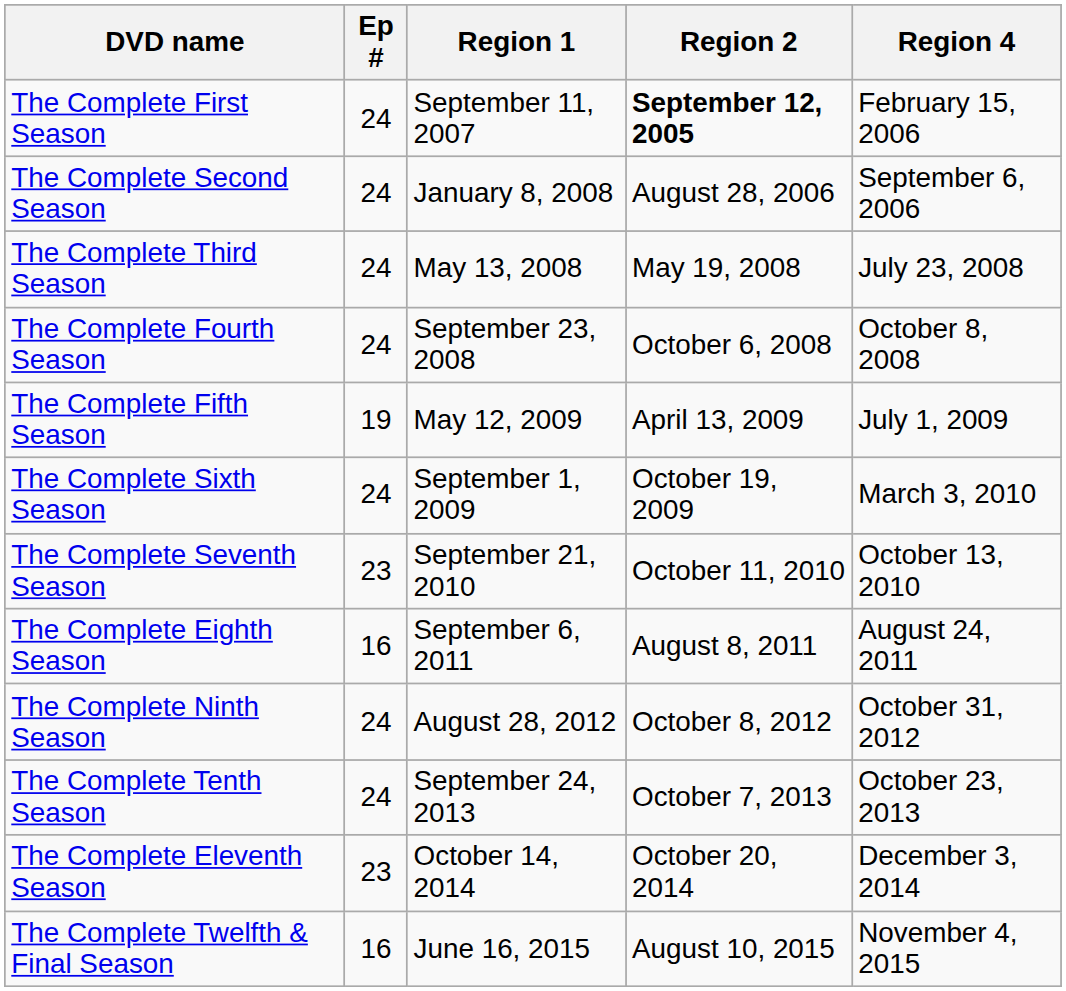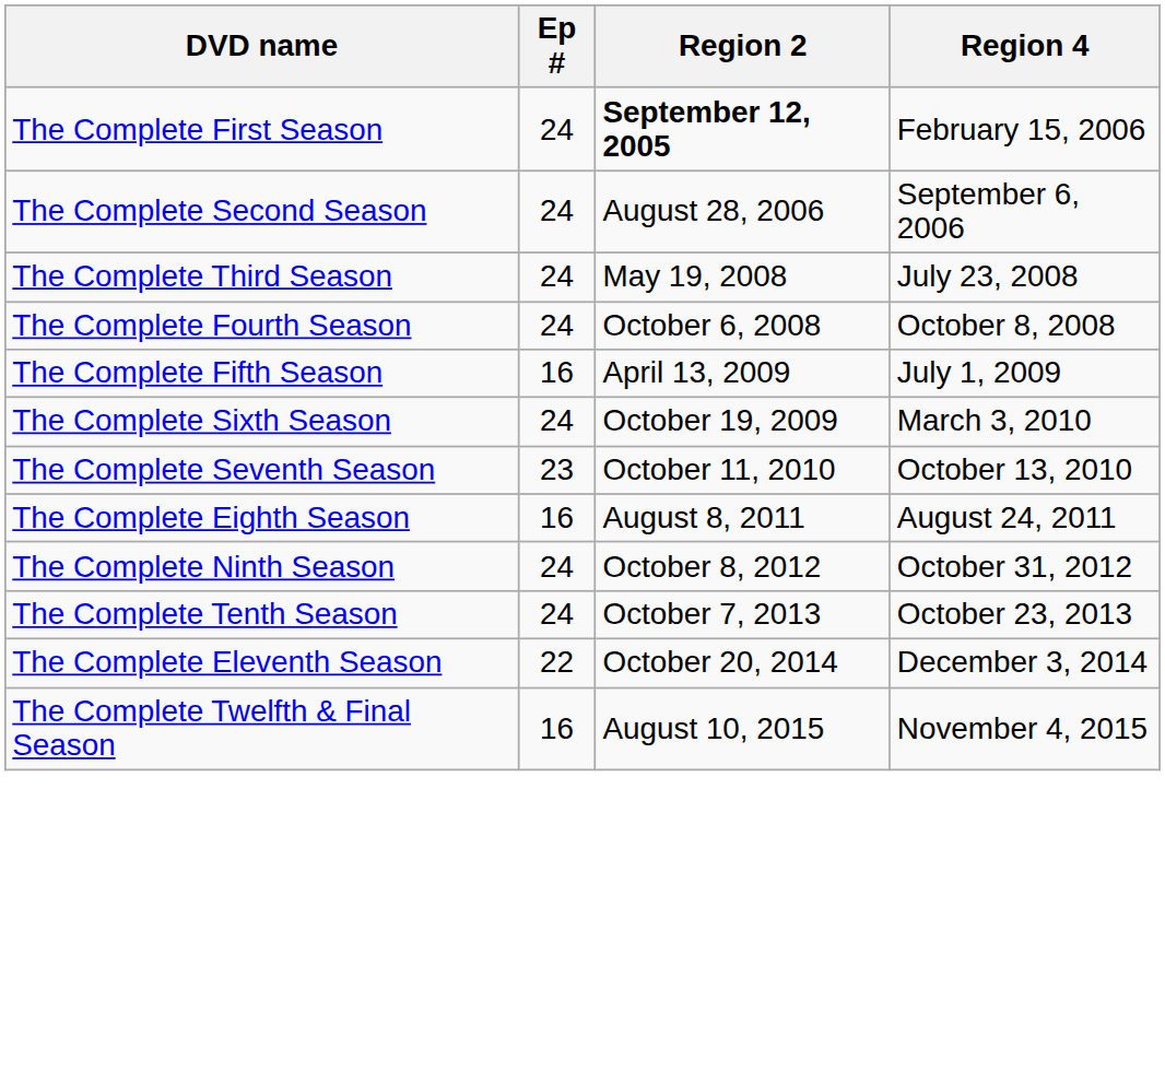- column: Region 1 | September 11, 2007 | January 8, 2008 | May 13, 2008 | September 23, 2008 | May 12, 2009 | September 1, 2009 | September 21, 2010 | September 6, 2011 | August 28, 2012 | September 24, 2013 | October 14, 2014 | June 16, 2015
The Complete Fifth Season | Ep #: 19 -> 16
The Complete Eleventh Season | Ep #: 23 -> 22
